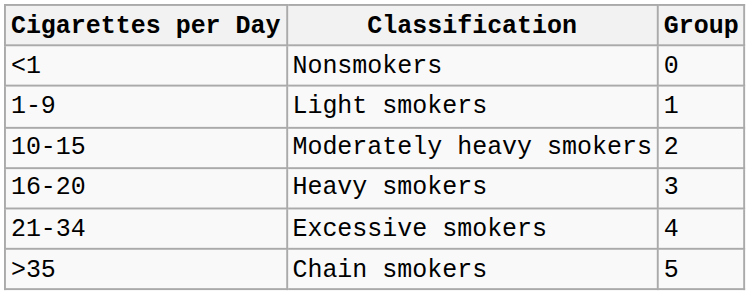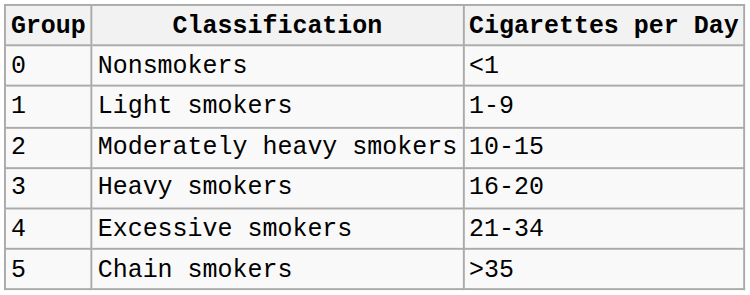columns swapped: Group <-> Cigarettes per Day
